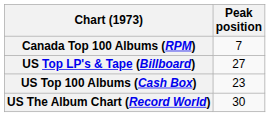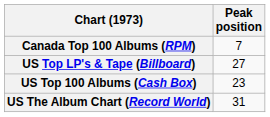US The Album Chart (Record World) | Peak position: 30 -> 31
